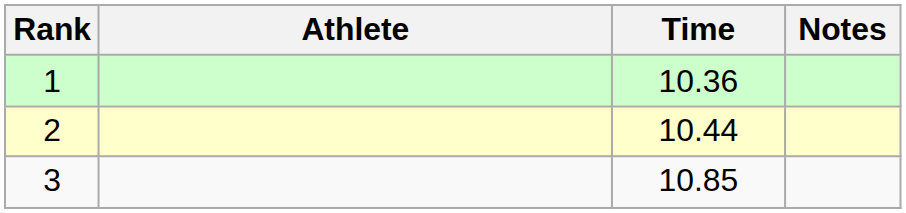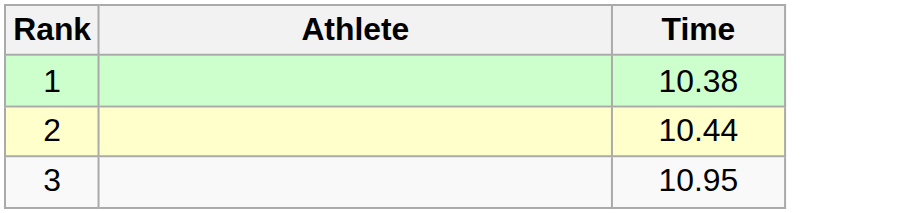- column: Notes
1 | Time: 10.36 -> 10.38
3 | Time: 10.85 -> 10.95
